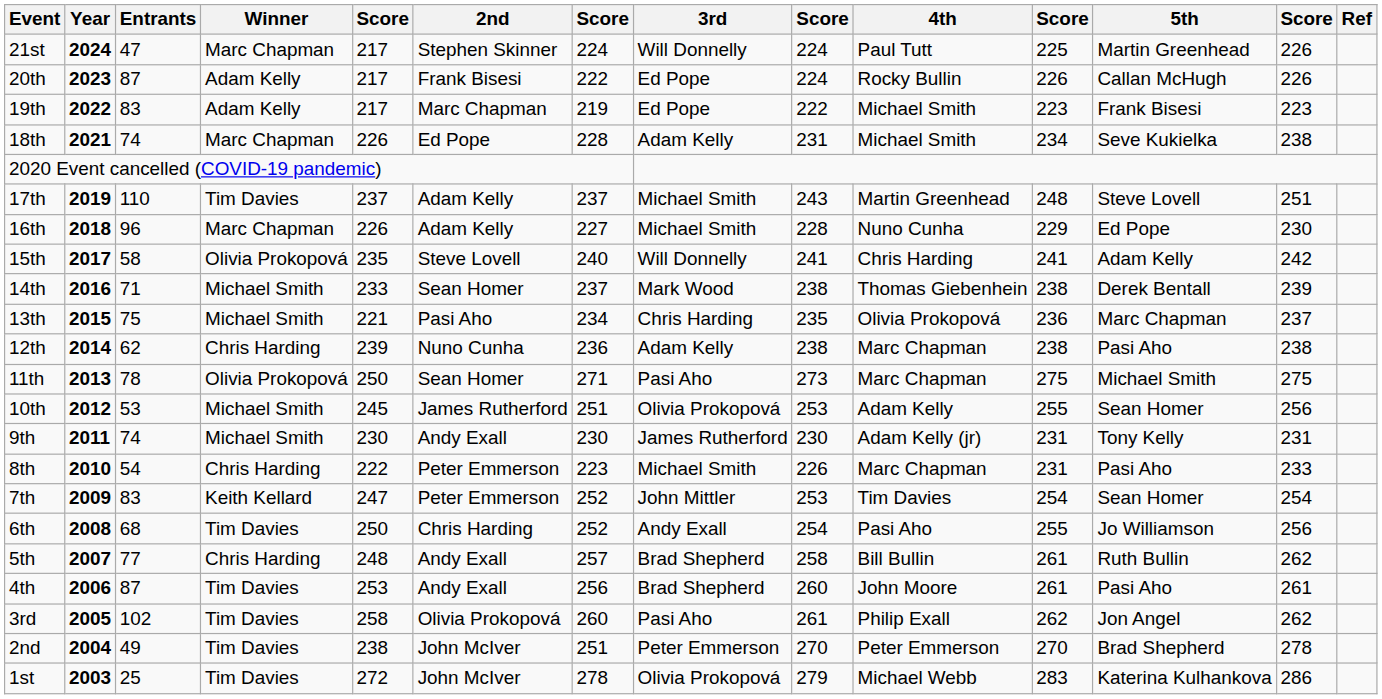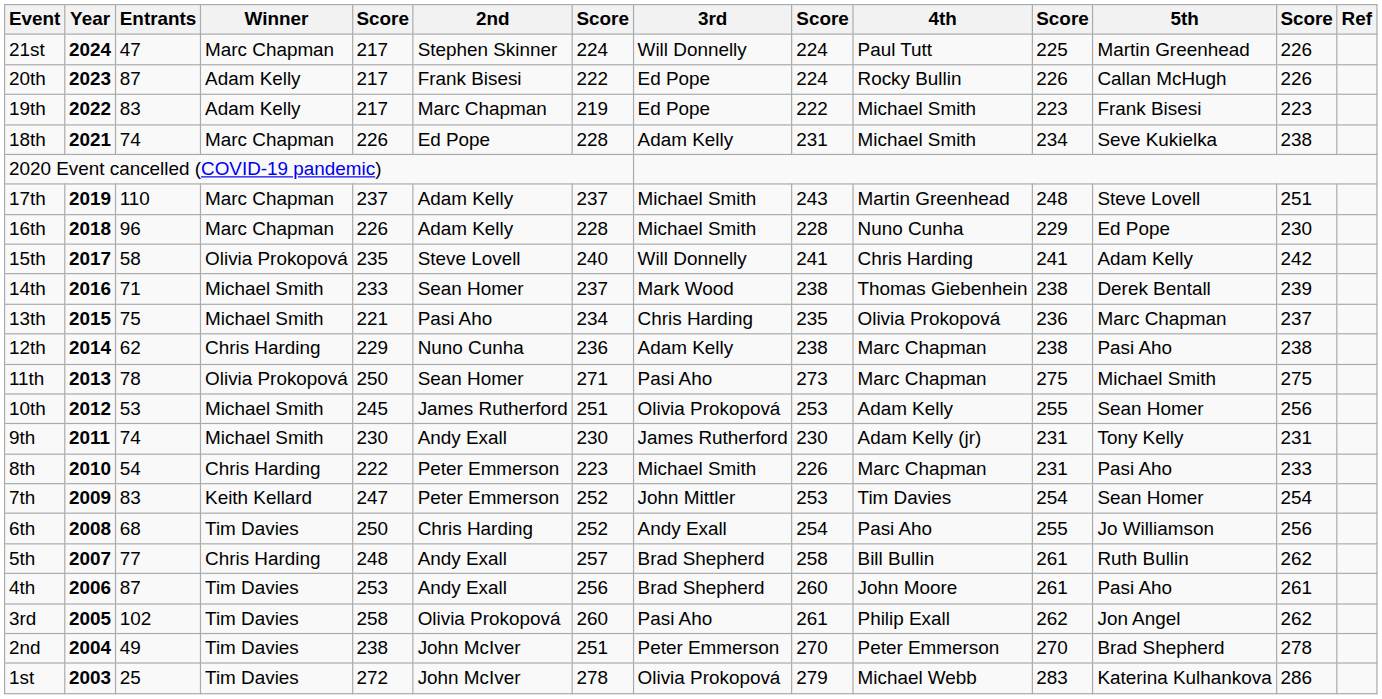17th | Winner: Tim Davies -> Marc Chapman
16th | column 7: 227 -> 228
12th | column 5: 239 -> 229
